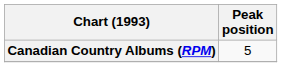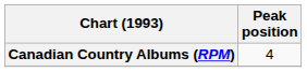Canadian Country Albums (RPM) | Peak position: 5 -> 4
